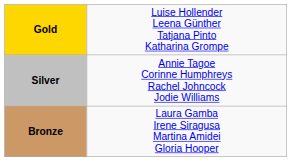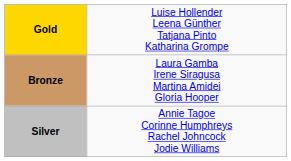rows swapped: Silver <-> Bronze
